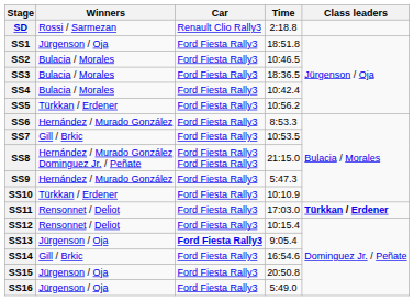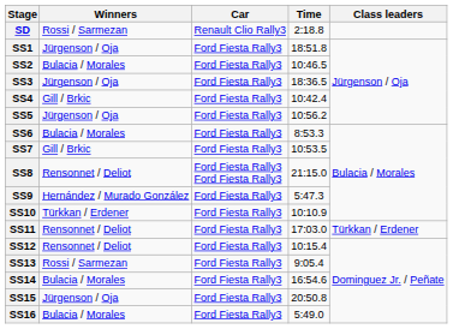SS3 | Winners: Bulacia / Morales -> Jürgenson / Oja
SS4 | Winners: Bulacia / Morales -> Gill / Brkic
SS5 | Winners: Türkkan / Erdener -> Jürgenson / Oja
SS6 | Winners: Hernández / Murado González -> Bulacia / Morales
SS8 | Winners: Hernández / Murado González Dominguez Jr. / Peñate -> Rensonnet / Deliot
SS11 | Class leaders: bold -> normal
SS13 | Winners: Jürgenson / Oja -> Rossi / Sarmezan
SS13 | Car: bold -> normal
SS14 | Winners: Gill / Brkic -> Bulacia / Morales
SS16 | Winners: Jürgenson / Oja -> Bulacia / Morales
